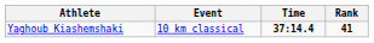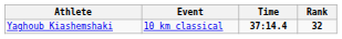Yaghoub Kiashemshaki | Rank: 41 -> 32
